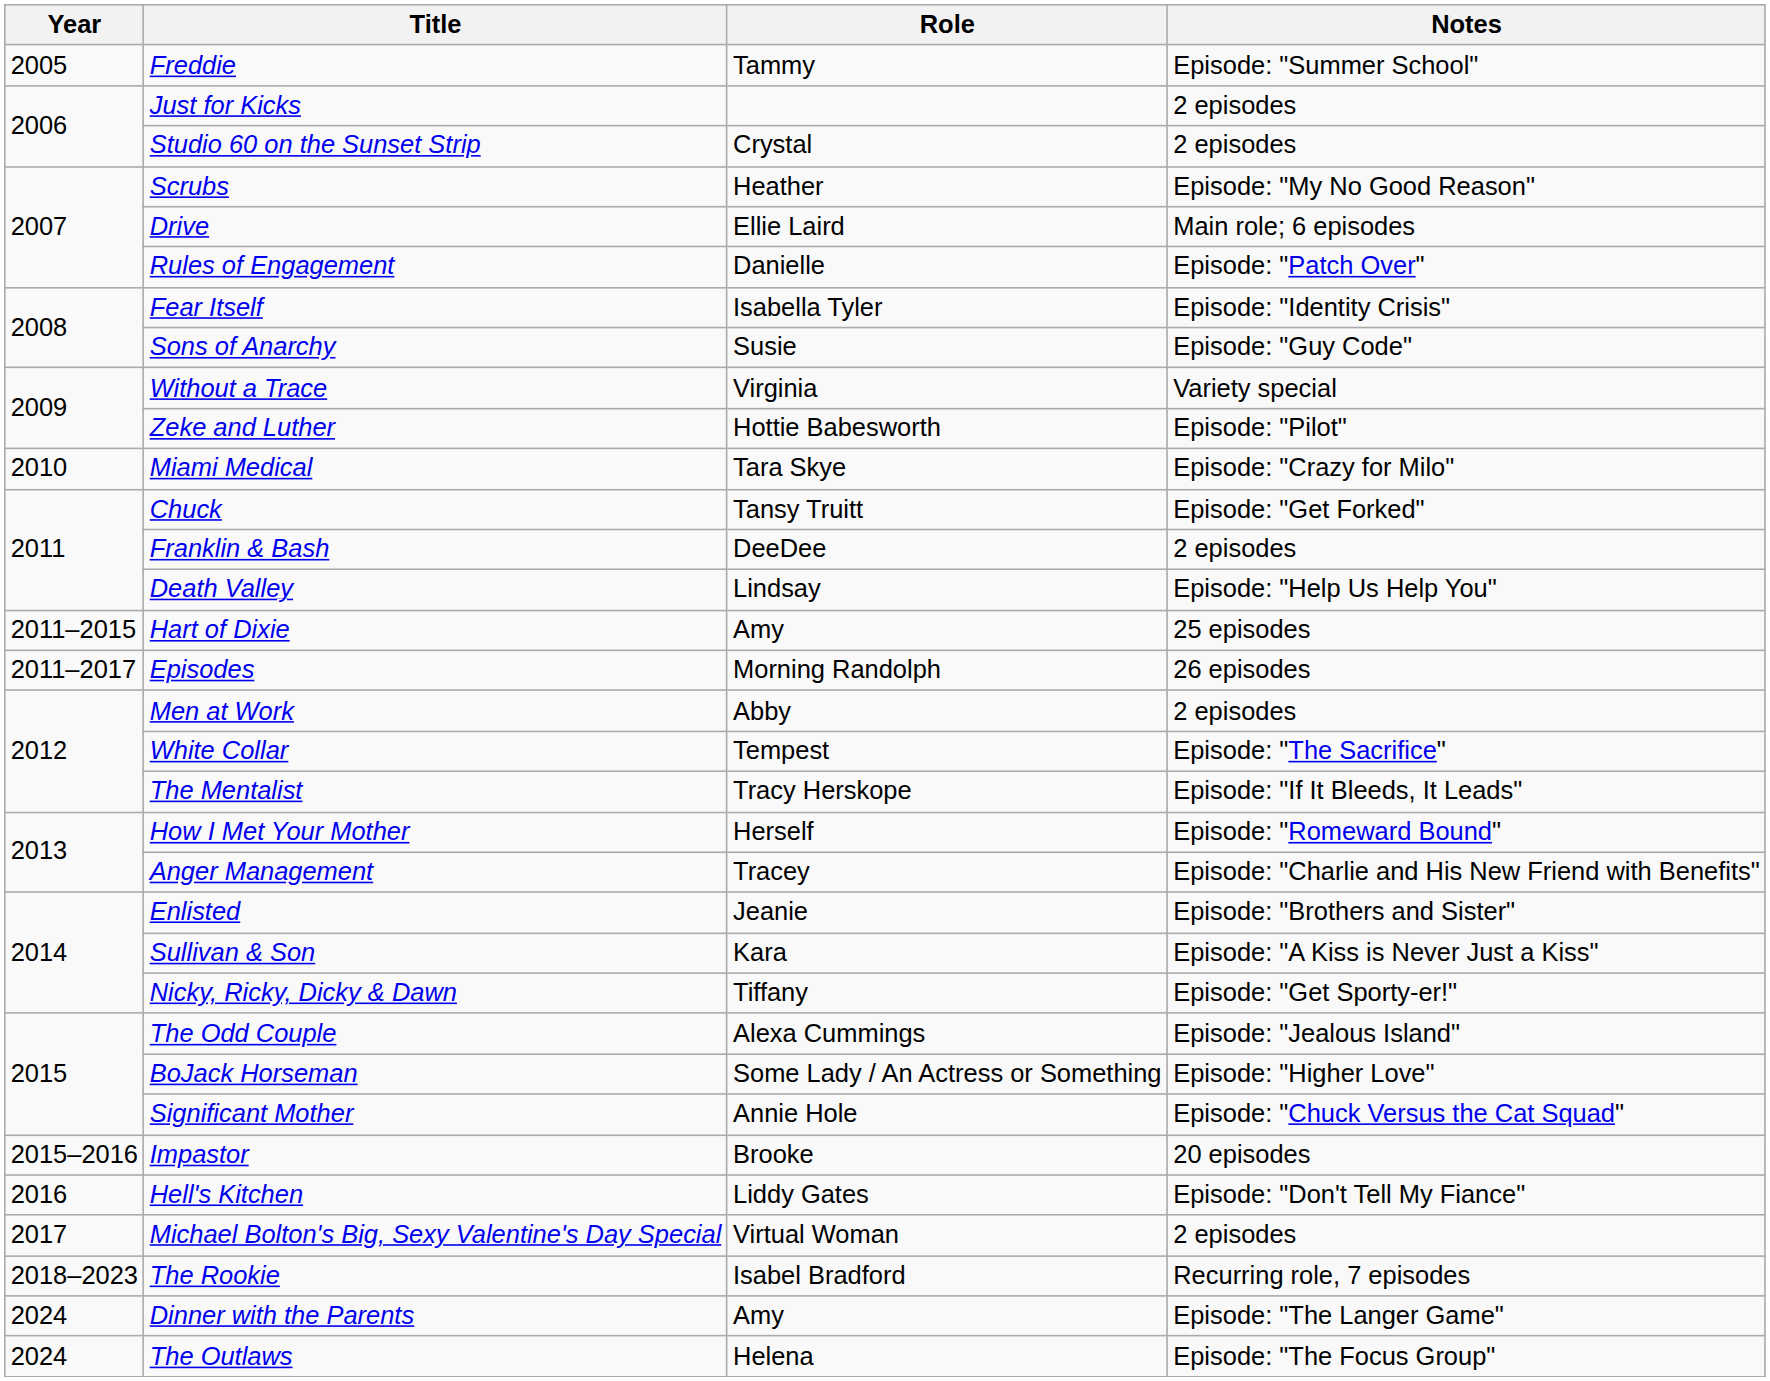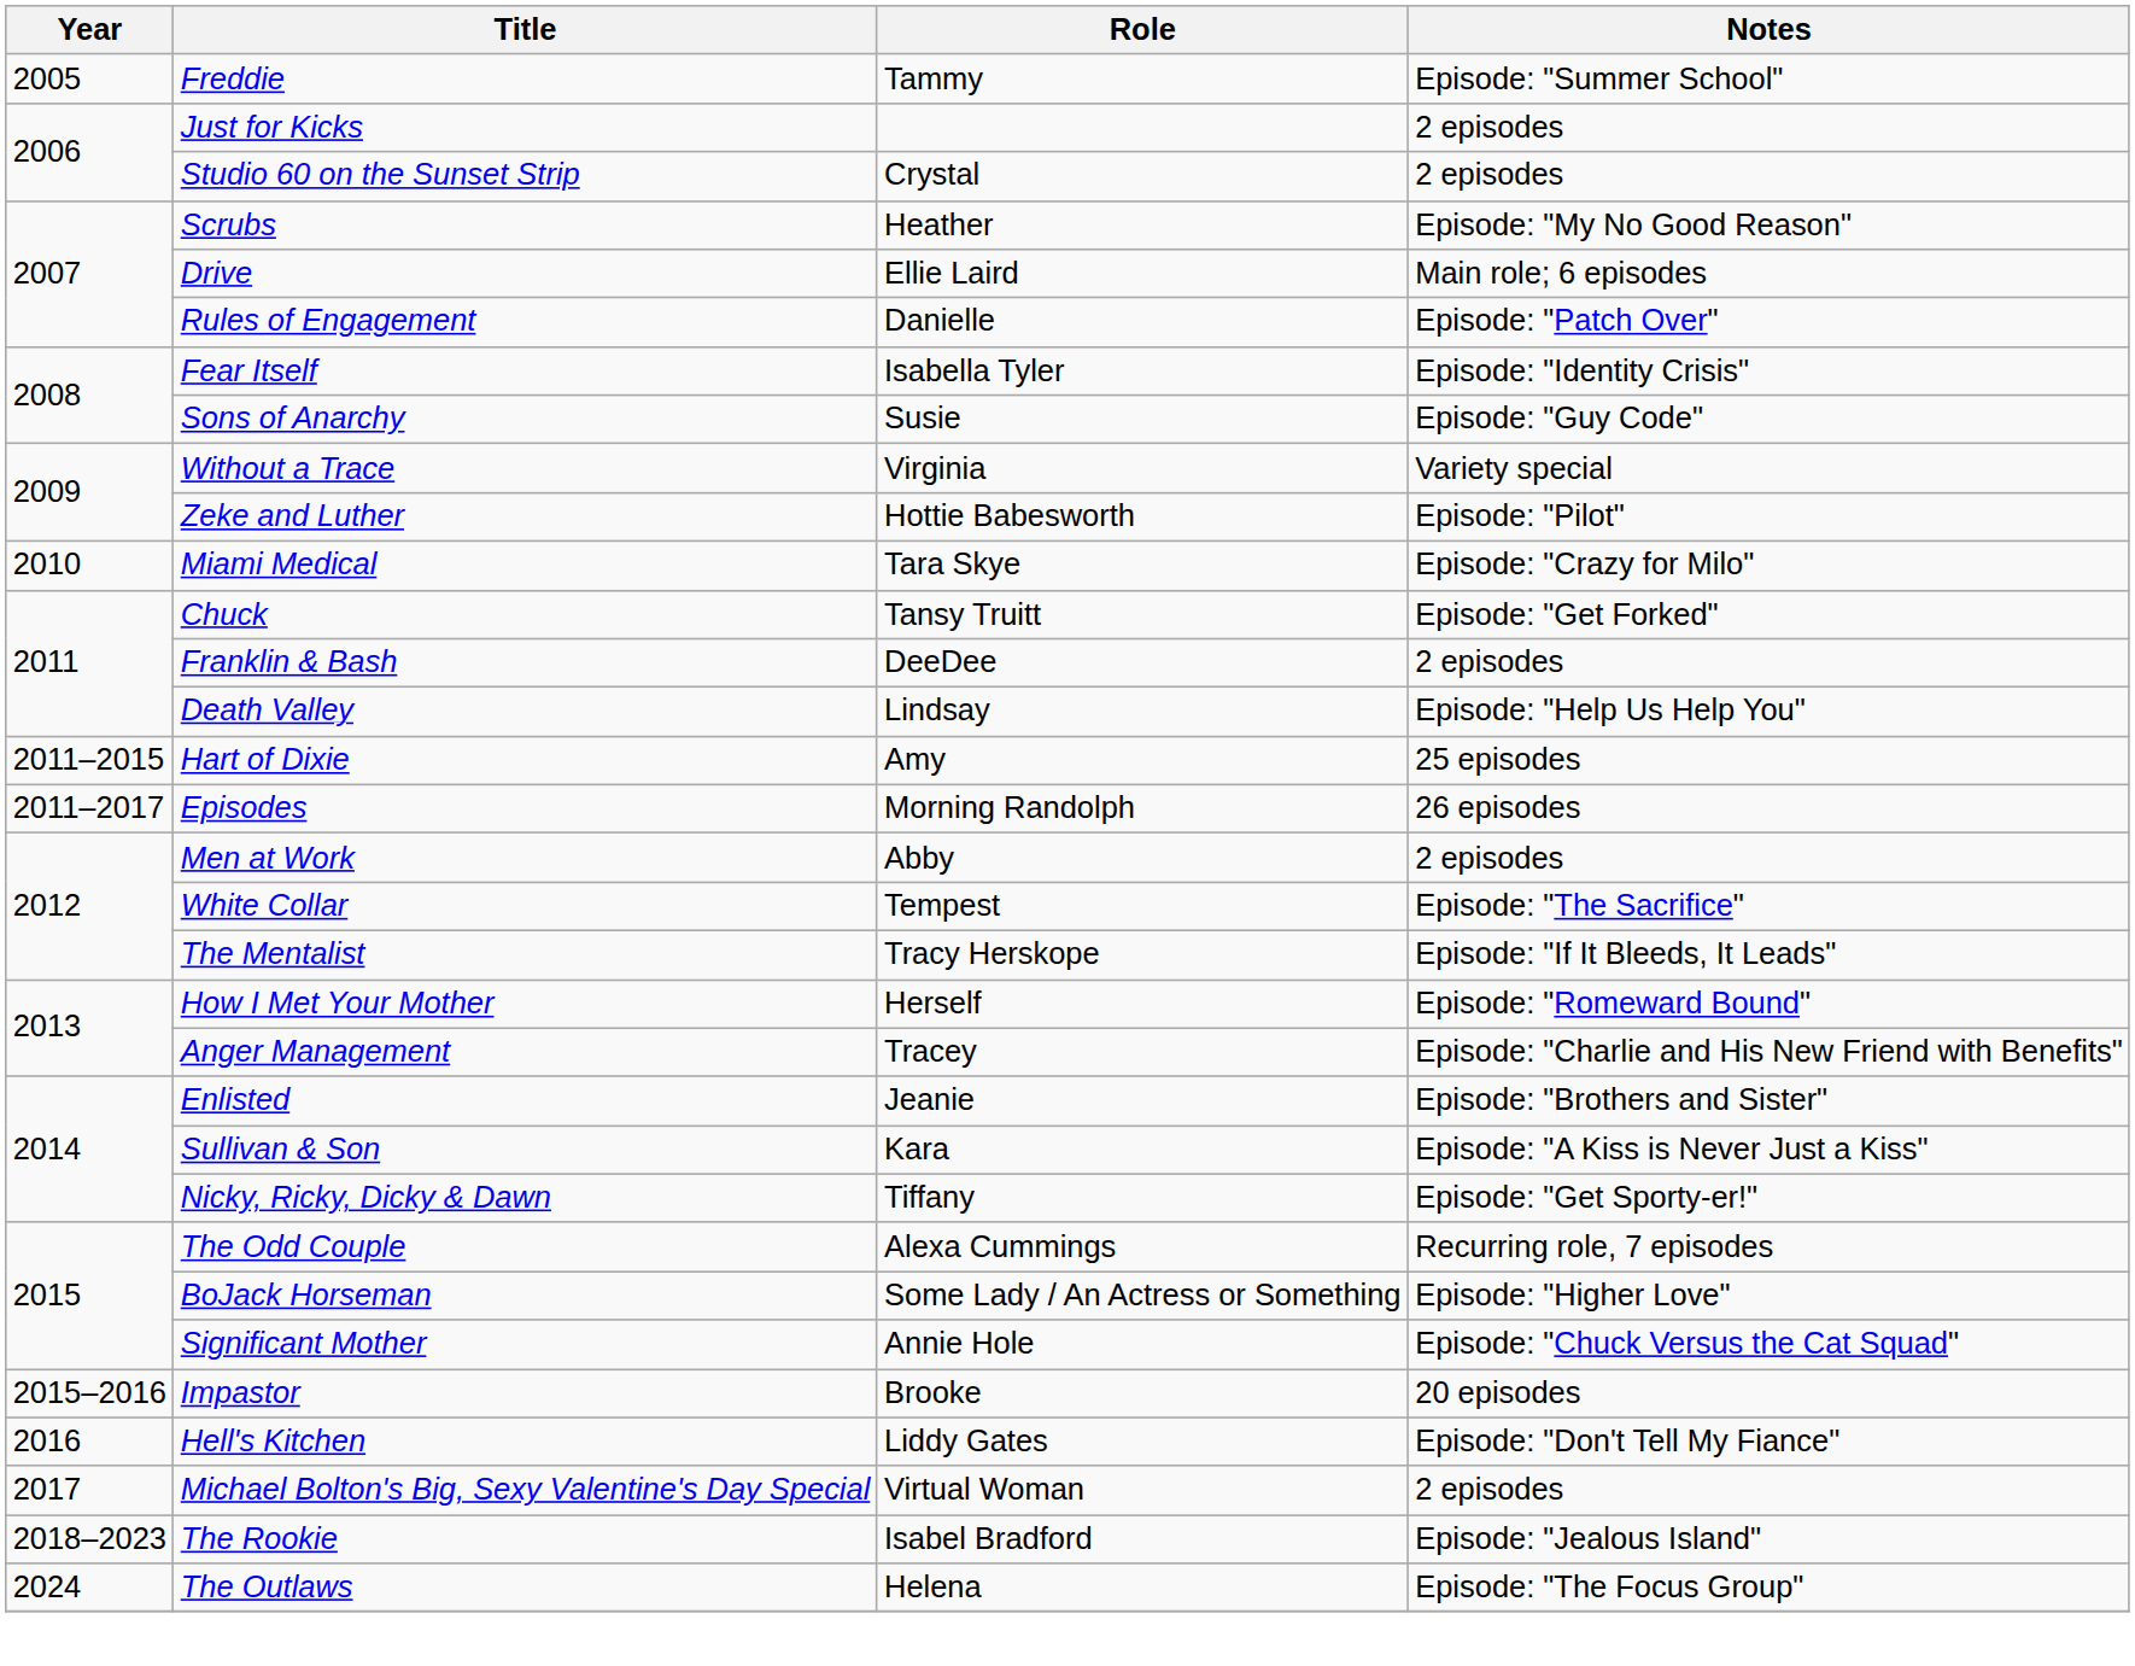The Odd Couple | Notes: Episode: "Jealous Island" -> Recurring role, 7 episodes
The Rookie | Notes: Recurring role, 7 episodes -> Episode: "Jealous Island"
- row: 2024 | Dinner with the Parents | Amy | Episode: "The Langer Game"
